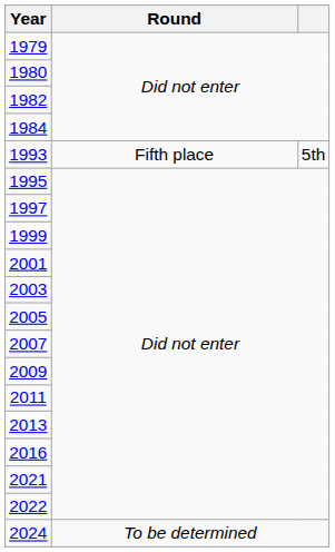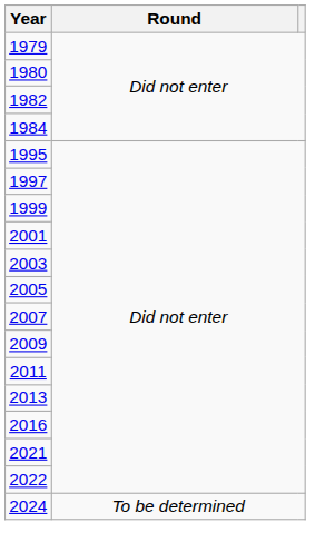- row: 1993 | Fifth place | 5th
